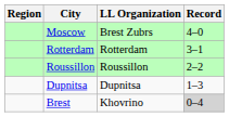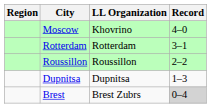Moscow | LL Organization: Brest Zubrs -> Khovrino
Brest | LL Organization: Khovrino -> Brest Zubrs
